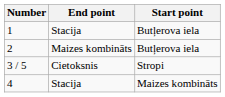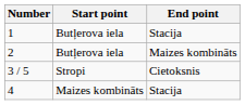columns swapped: Start point <-> End point
